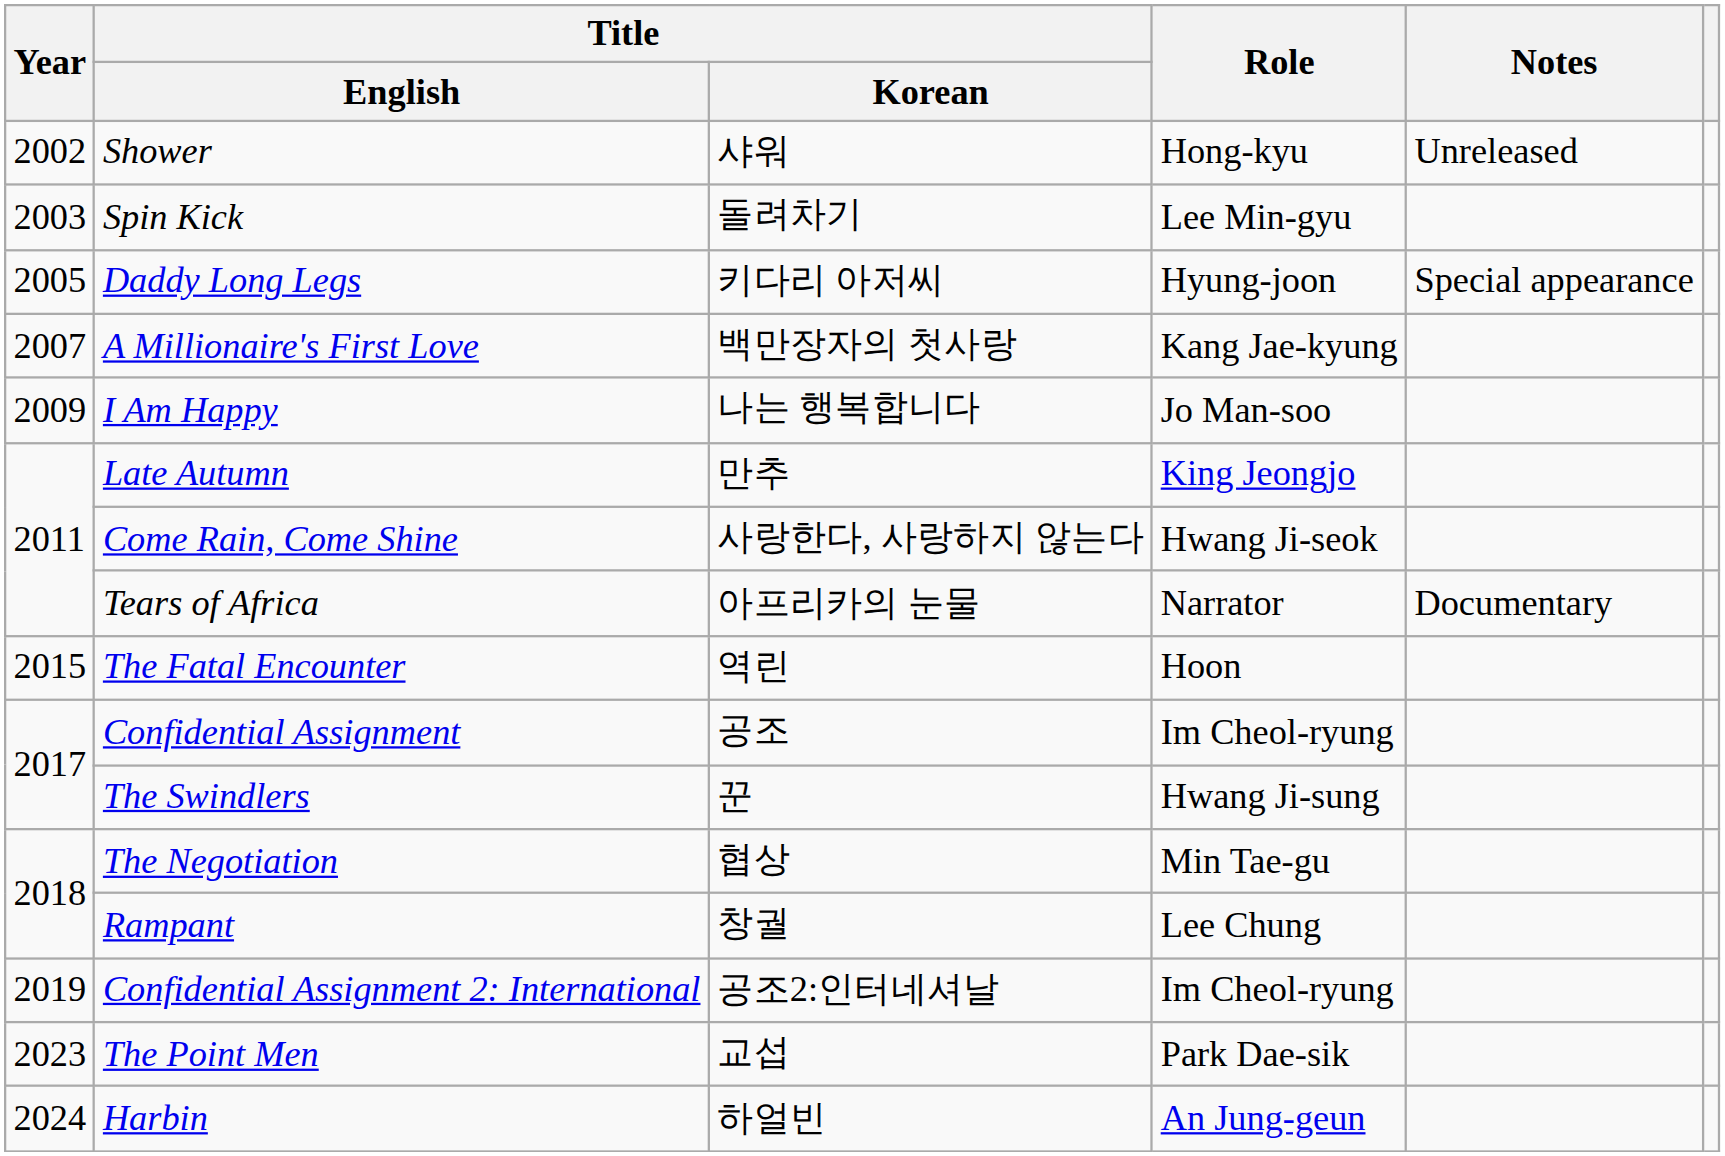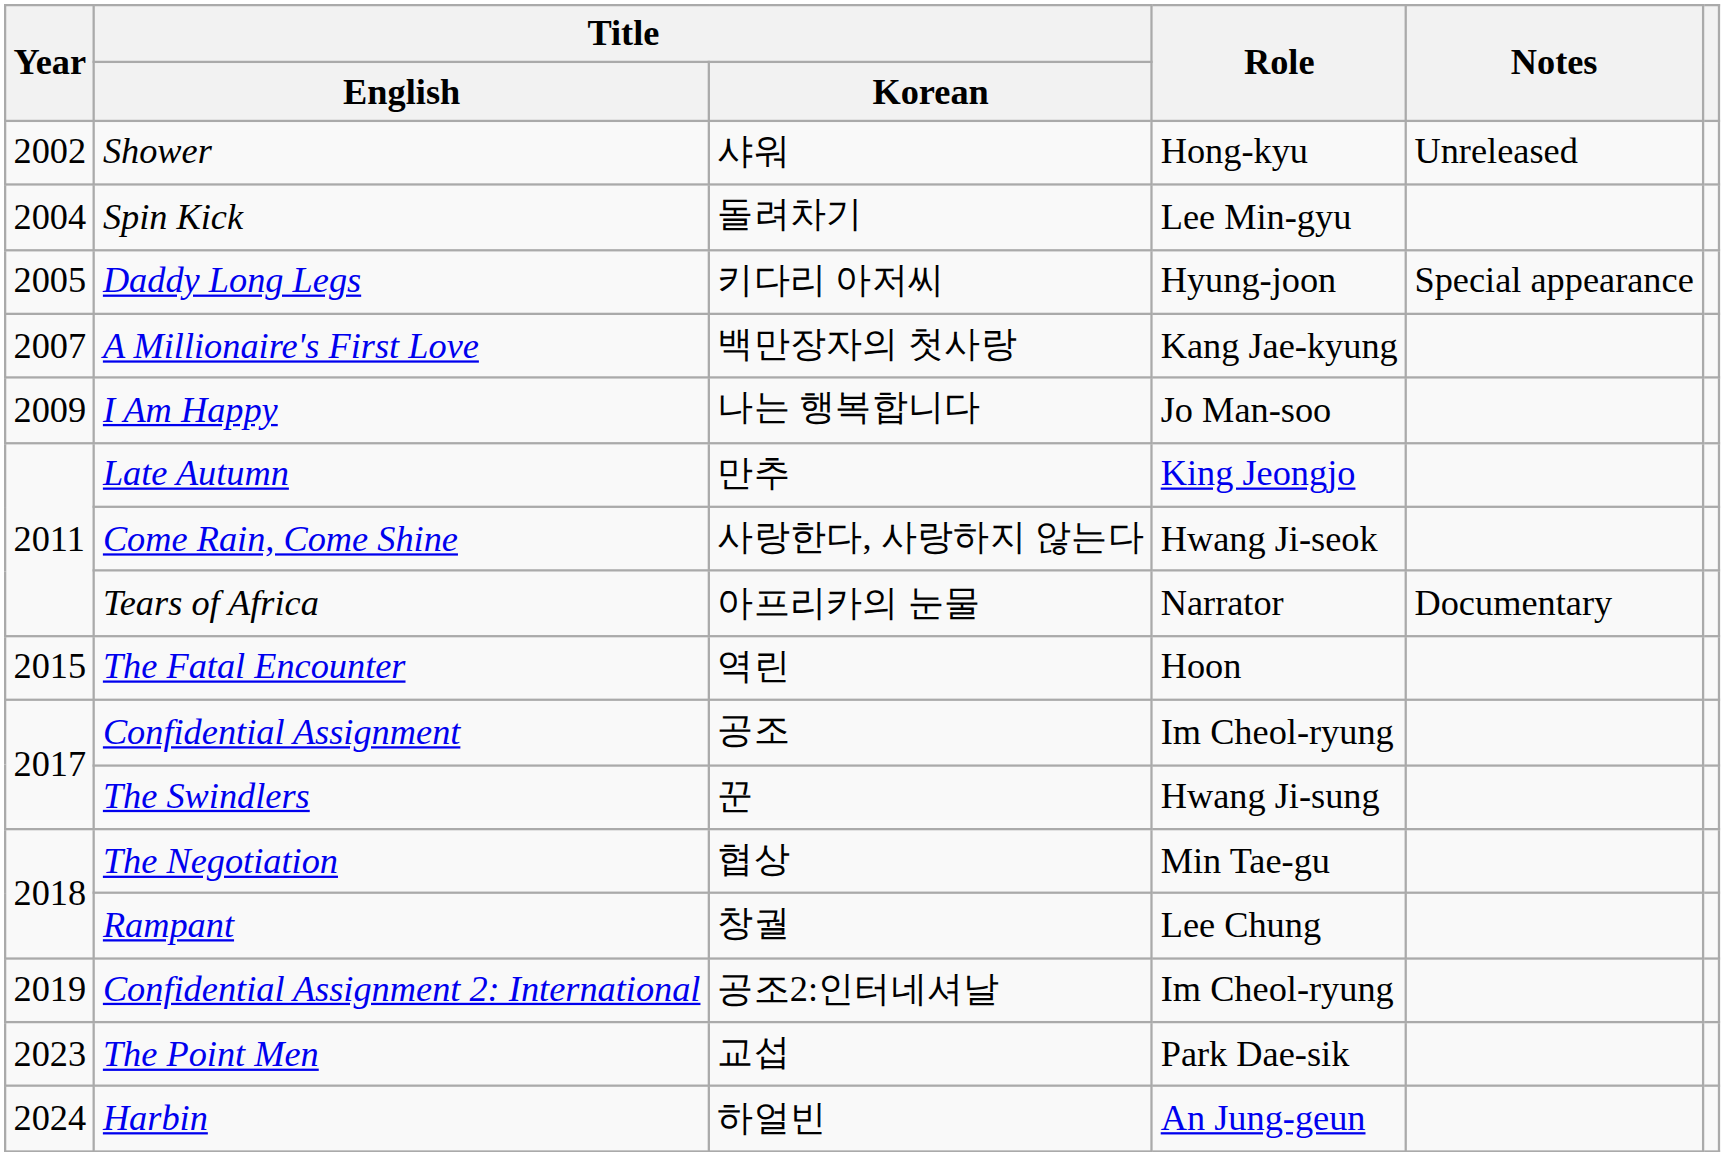Spin Kick | Year: 2003 -> 2004
